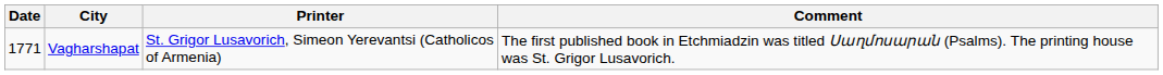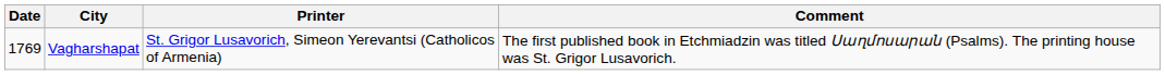Vagharshapat | Date: 1771 -> 1769
